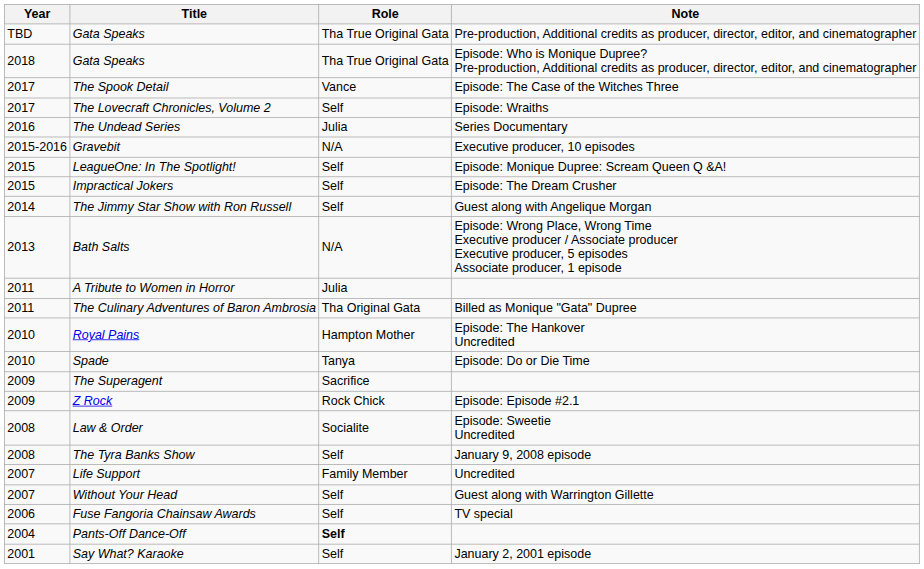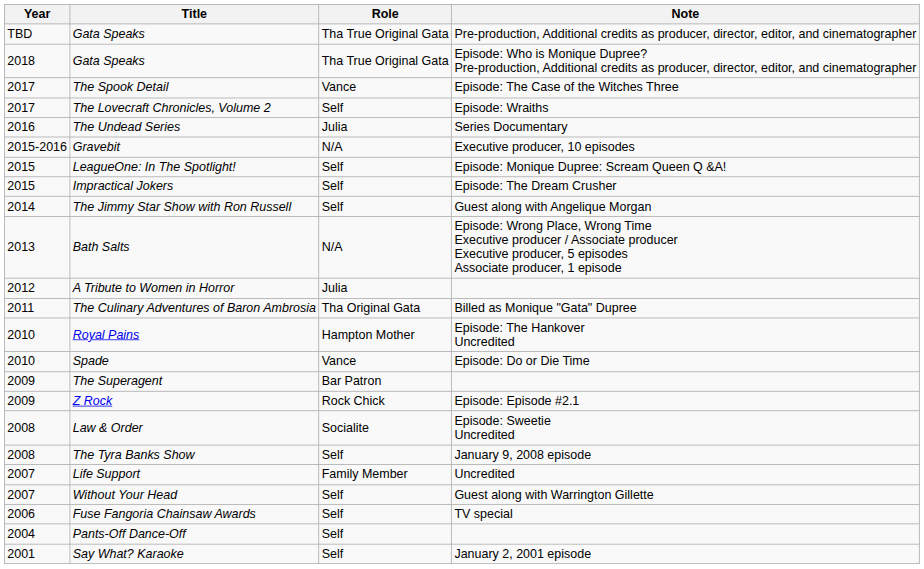A Tribute to Women in Horror | Year: 2011 -> 2012
Spade | Role: Tanya -> Vance
The Superagent | Role: Sacrifice -> Bar Patron
Pants-Off Dance-Off | Role: bold -> normal
